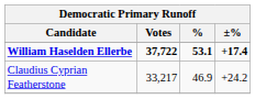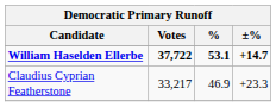William Haselden Ellerbe | ±%: +17.4 -> +14.7
Claudius Cyprian Featherstone | ±%: +24.2 -> +23.3
